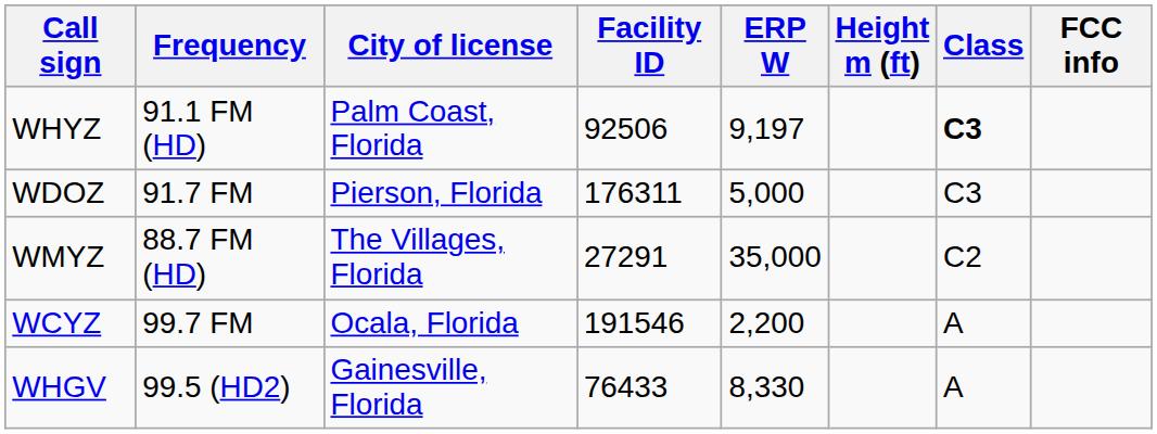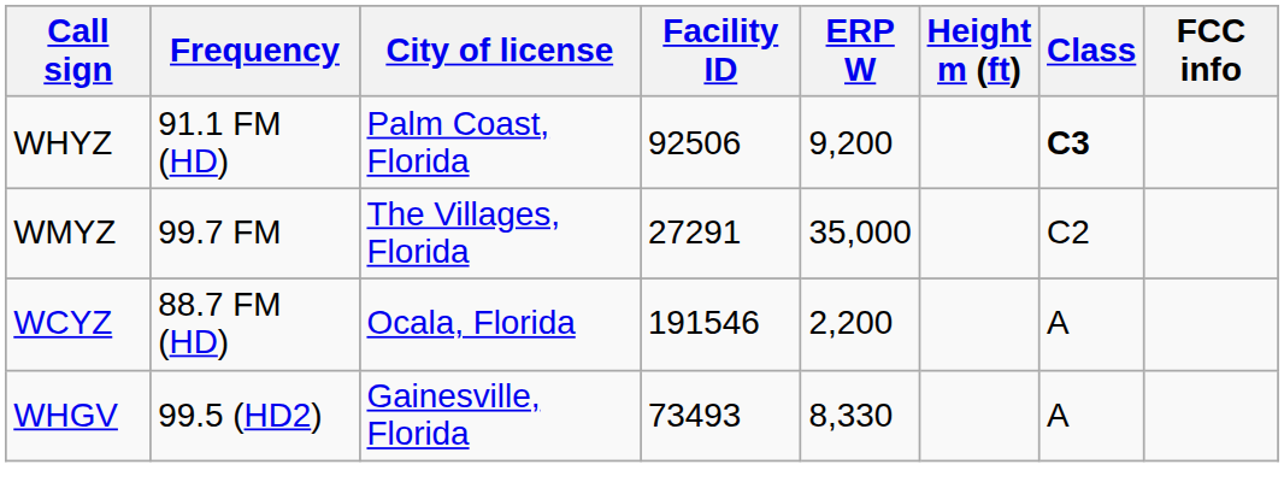WHYZ | ERP W: 9,197 -> 9,200
- row: WDOZ | 91.7 FM | Pierson, Florida | 176311 | 5,000 | C3
WMYZ | Frequency: 88.7 FM (HD) -> 99.7 FM
WCYZ | Frequency: 99.7 FM -> 88.7 FM (HD)
WHGV | Facility ID: 76433 -> 73493
